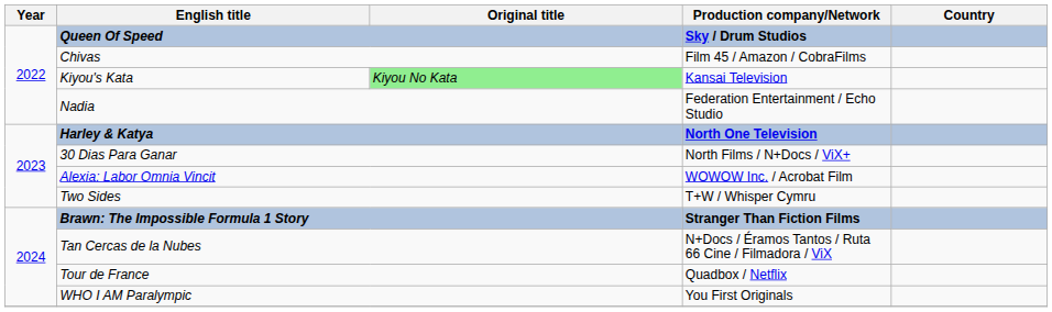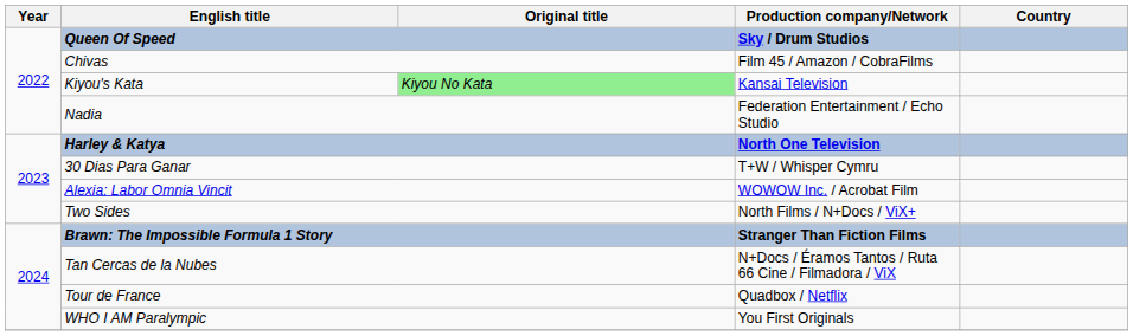30 Dias Para Ganar | Production company/Network: North Films / N+Docs / ViX+ -> T+W / Whisper Cymru
Two Sides | Production company/Network: T+W / Whisper Cymru -> North Films / N+Docs / ViX+
